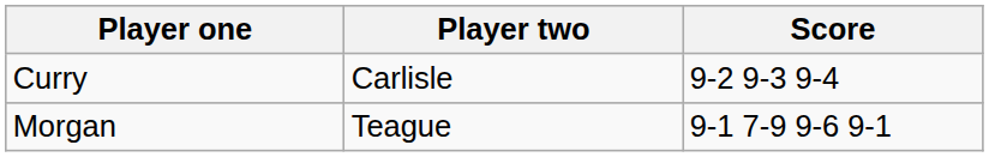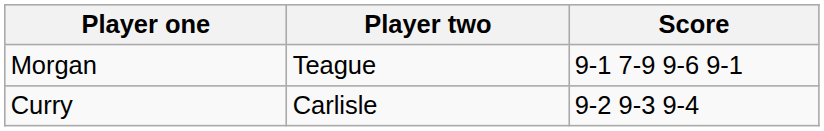rows swapped: Morgan <-> Curry
